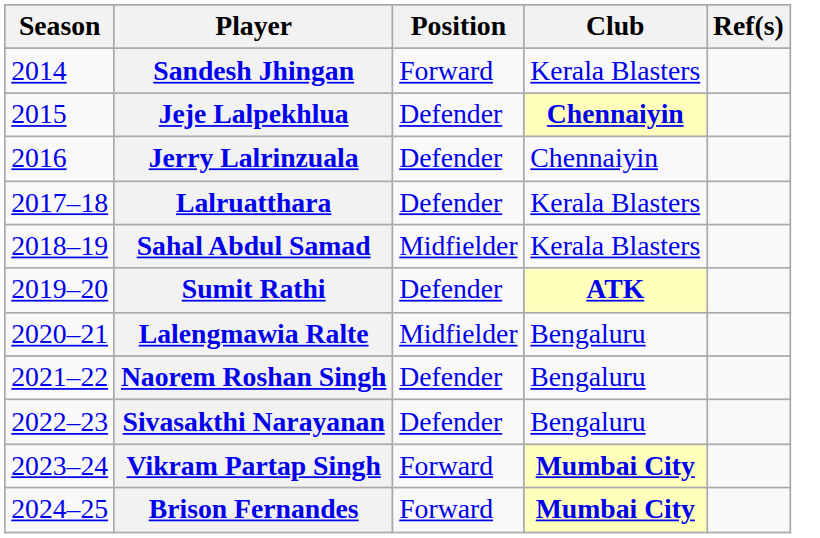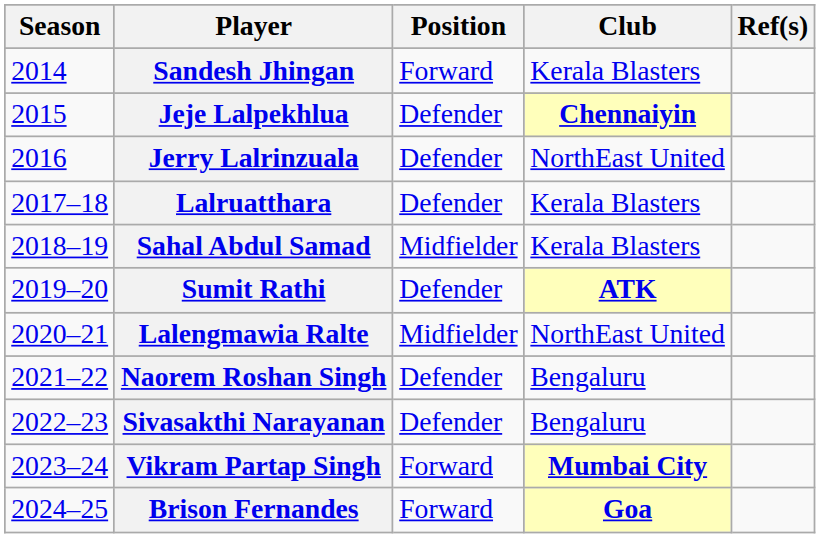Jerry Lalrinzuala | Club: Chennaiyin -> NorthEast United
Lalengmawia Ralte | Club: Bengaluru -> NorthEast United
Brison Fernandes | Club: Mumbai City -> Goa
